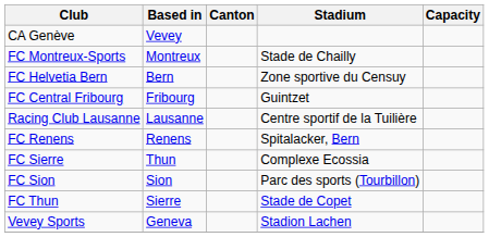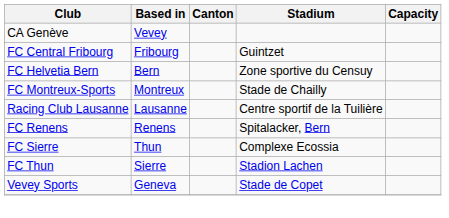rows swapped: FC Central Fribourg <-> FC Montreux-Sports
- row: FC Sion | Sion | Parc des sports (Tourbillon)
FC Thun | Stadium: Stade de Copet -> Stadion Lachen
Vevey Sports | Stadium: Stadion Lachen -> Stade de Copet
